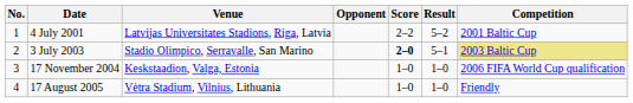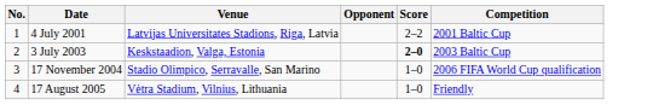- column: Result | 5–2 | 5–1 | 1–0 | 1–0
3 July 2003 | Venue: Stadio Olimpico, Serravalle, San Marino -> Keskstaadion, Valga, Estonia
3 July 2003 | Competition: khaki background -> no background
17 November 2004 | Venue: Keskstaadion, Valga, Estonia -> Stadio Olimpico, Serravalle, San Marino
